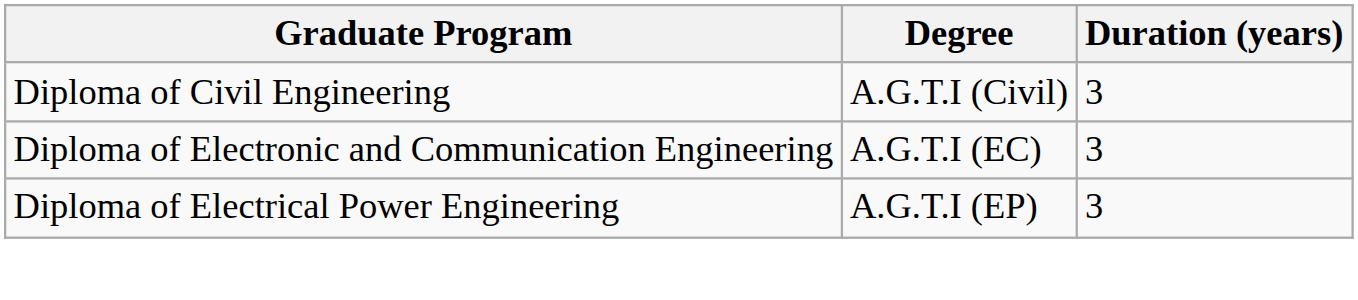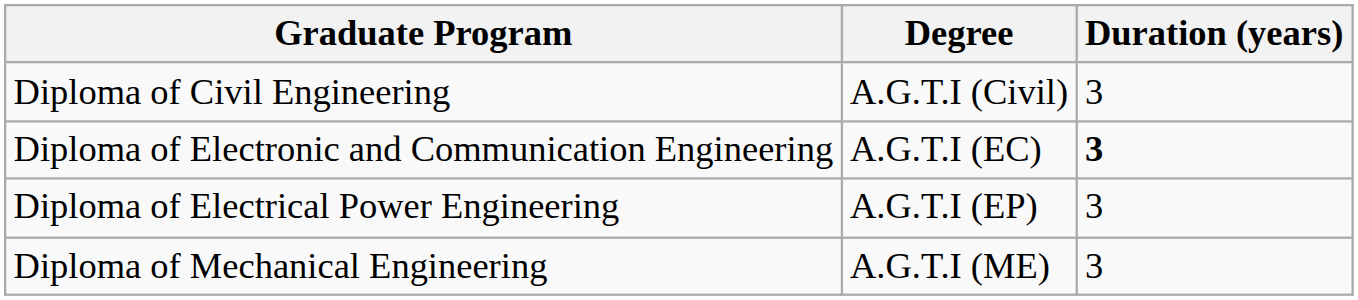Diploma of Electronic and Communication Engineering | Duration (years): normal -> bold
+ row: Diploma of Mechanical Engineering | A.G.T.I (ME) | 3
